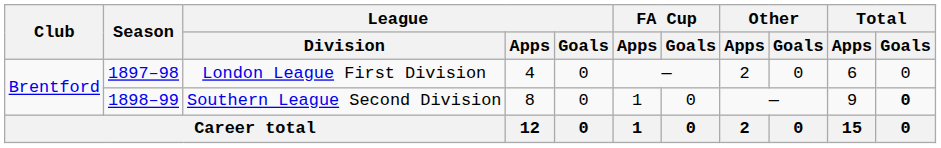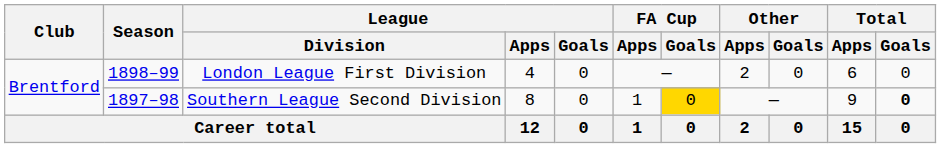London League First Division | Season: 1897–98 -> 1898–99
Southern League Second Division | Season: 1898–99 -> 1897–98
Southern League Second Division | FA Cup / Goals: no background -> gold background
